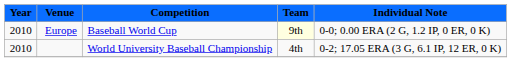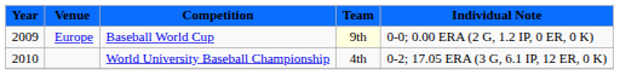Europe | Year: 2010 -> 2009
